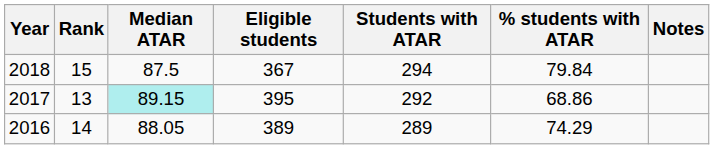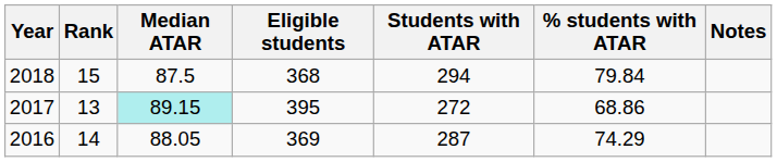2018 | Eligible students: 367 -> 368
2017 | Students with ATAR: 292 -> 272
2016 | Eligible students: 389 -> 369
2016 | Students with ATAR: 289 -> 287
